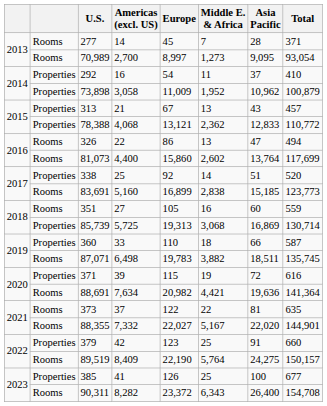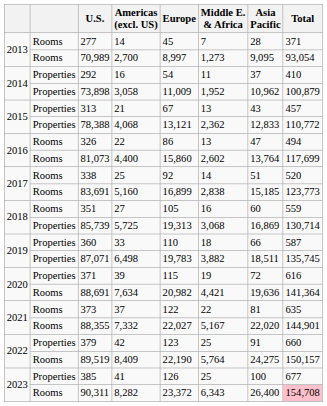338 | column 2: Properties -> Rooms
87,071 | column 2: Rooms -> Properties
90,311 | Total: no background -> pink background
